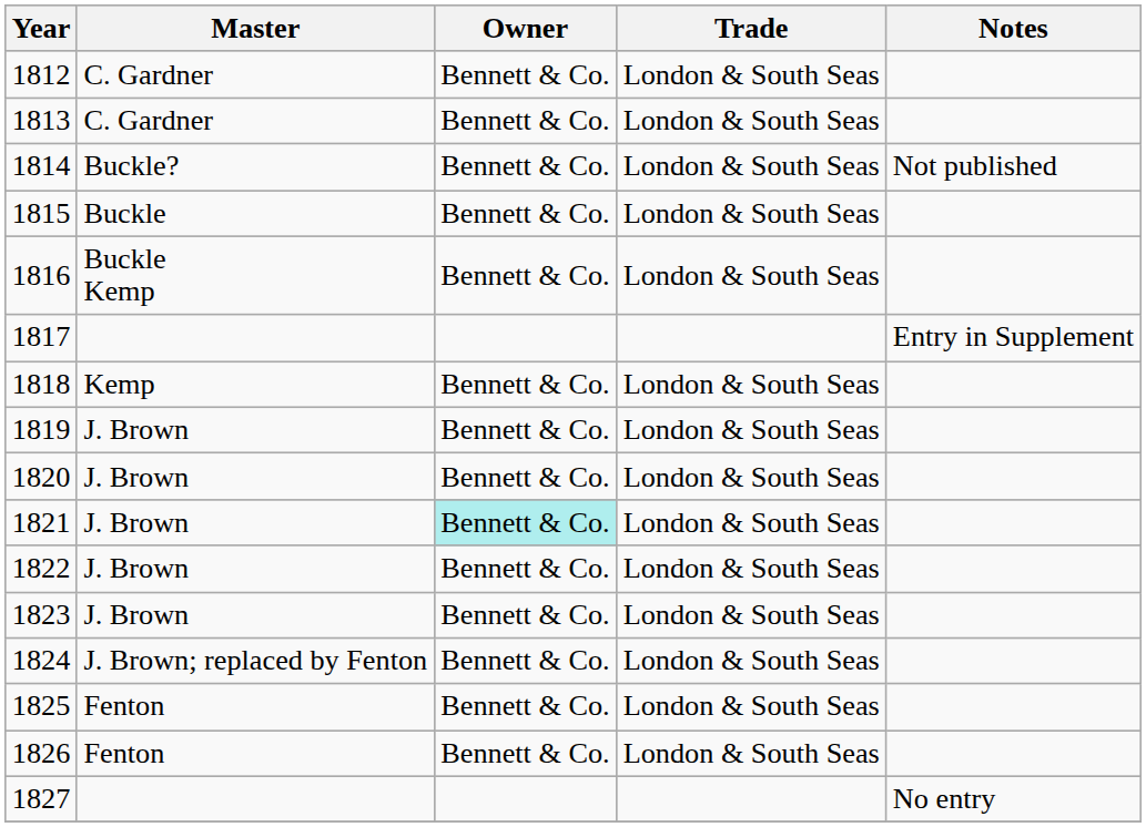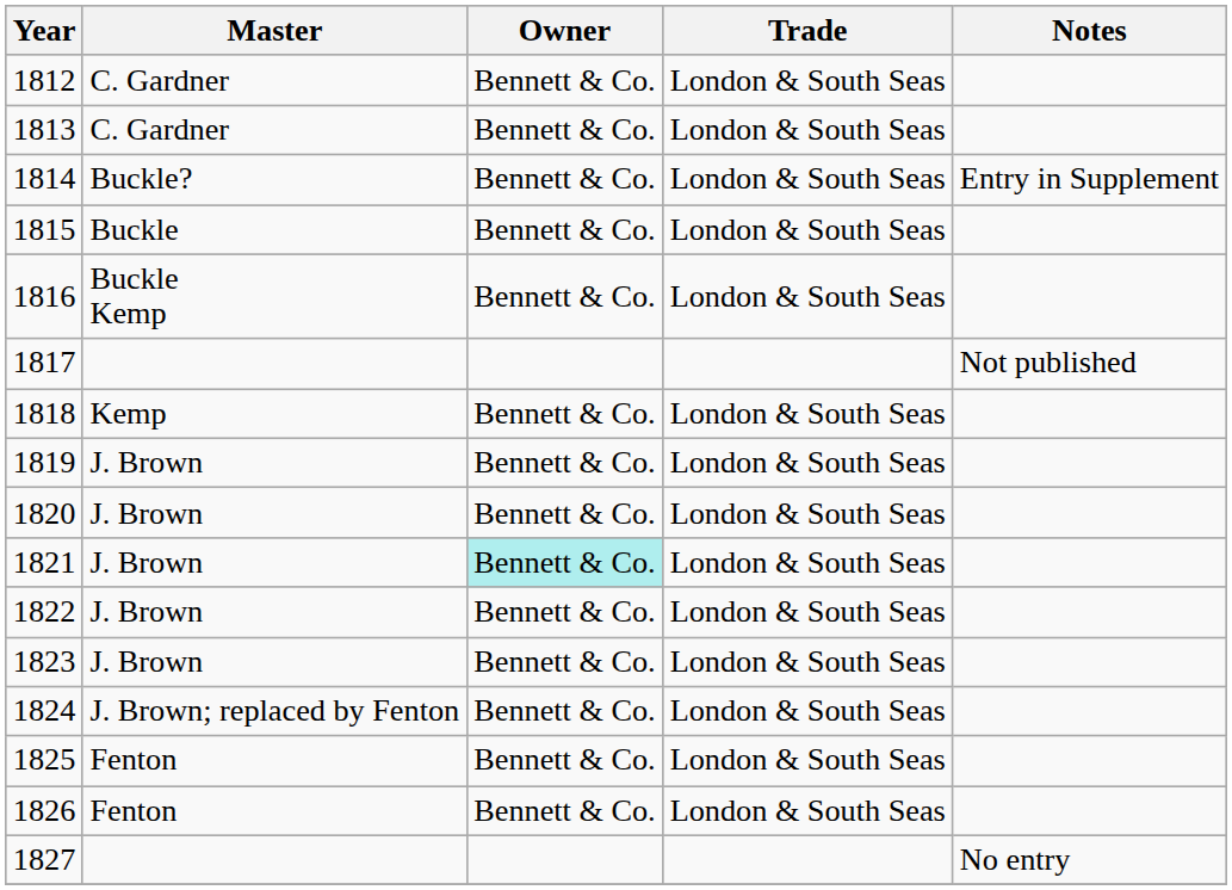1814 | Notes: Not published -> Entry in Supplement
1817 | Notes: Entry in Supplement -> Not published
